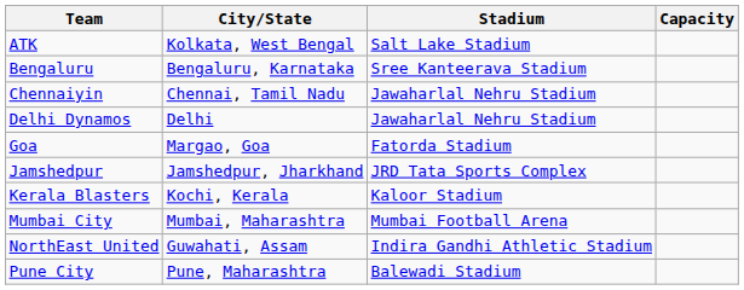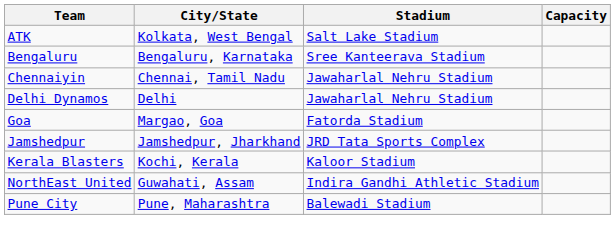- row: Mumbai City | Mumbai, Maharashtra | Mumbai Football Arena
